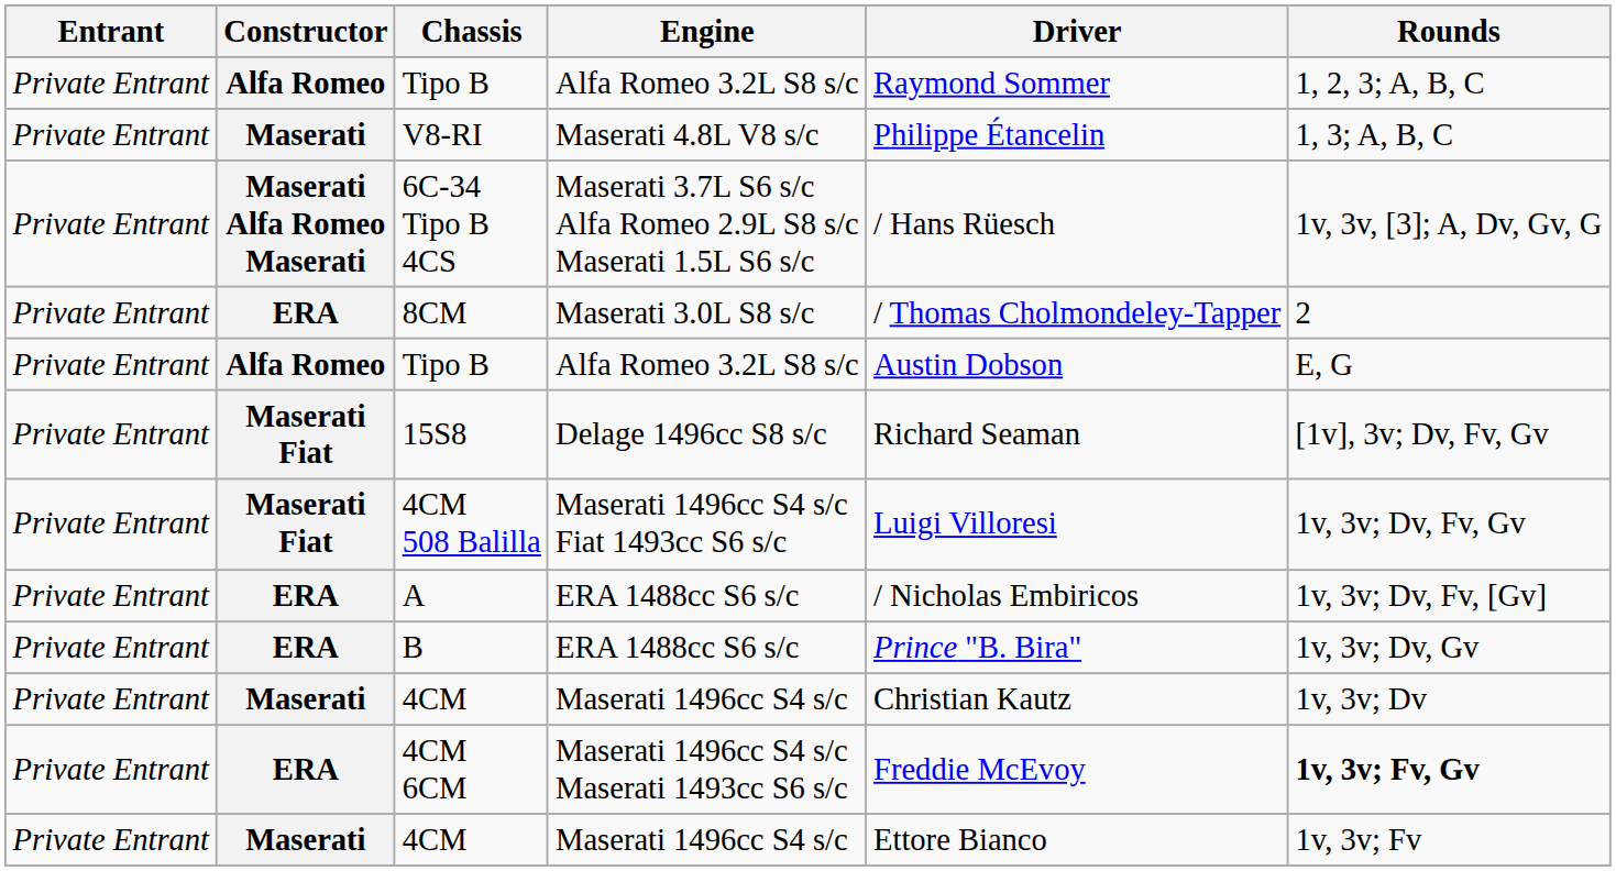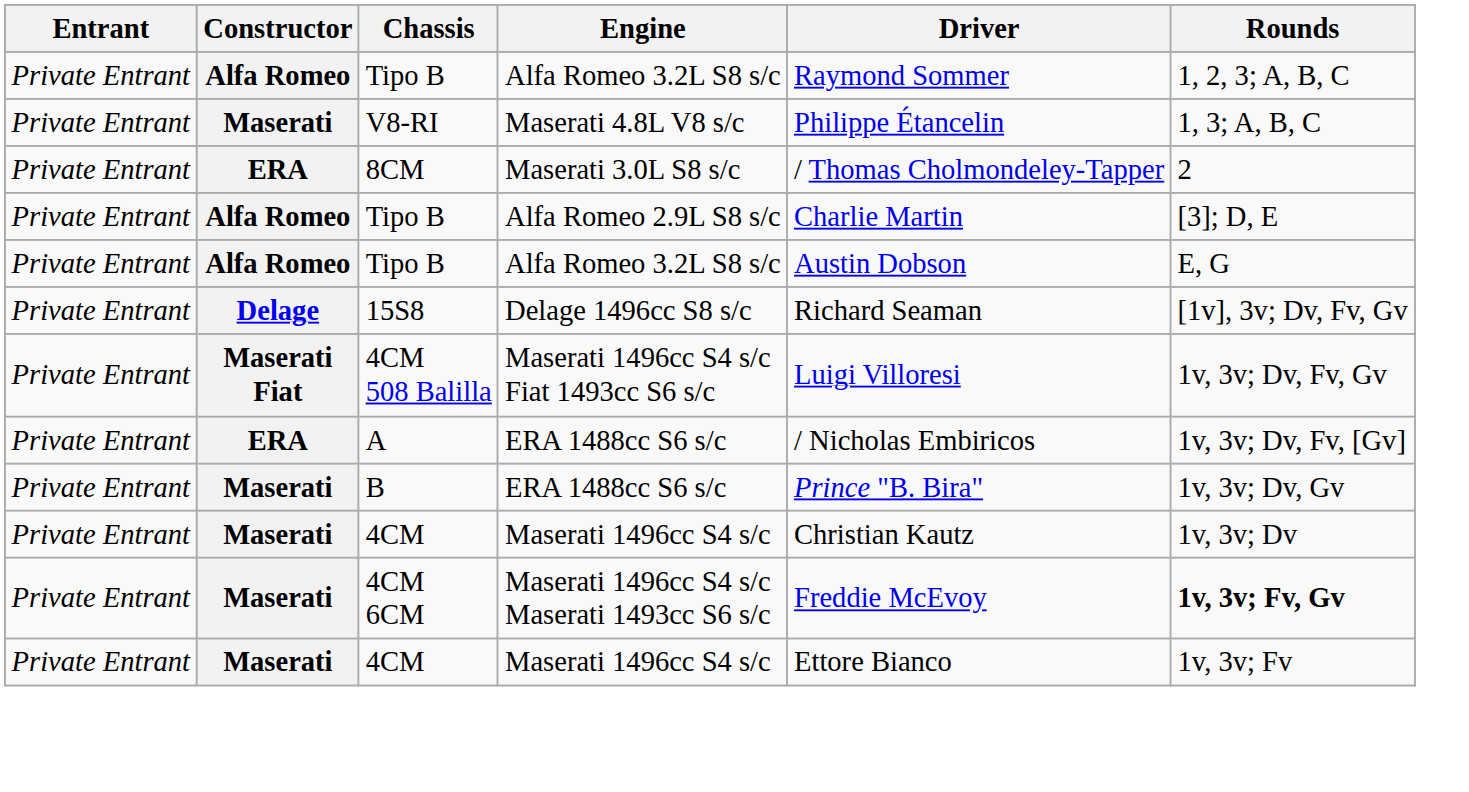- row: Private Entrant | Maserati Alfa Romeo Maserati | 6C-34 Tipo B 4CS | Maserati 3.7L S6 s/c Alfa Romeo 2.9L S8 s/c Maserati 1.5L S6 s/c | / Hans Rüesch | 1v, 3v, [3]; A, Dv, Gv, G
+ row: Private Entrant | Alfa Romeo | Tipo B | Alfa Romeo 2.9L S8 s/c | Charlie Martin | [3]; D, E
15S8 | Constructor: Maserati Fiat -> Delage
B | Constructor: ERA -> Maserati
4CM 6CM | Constructor: ERA -> Maserati
